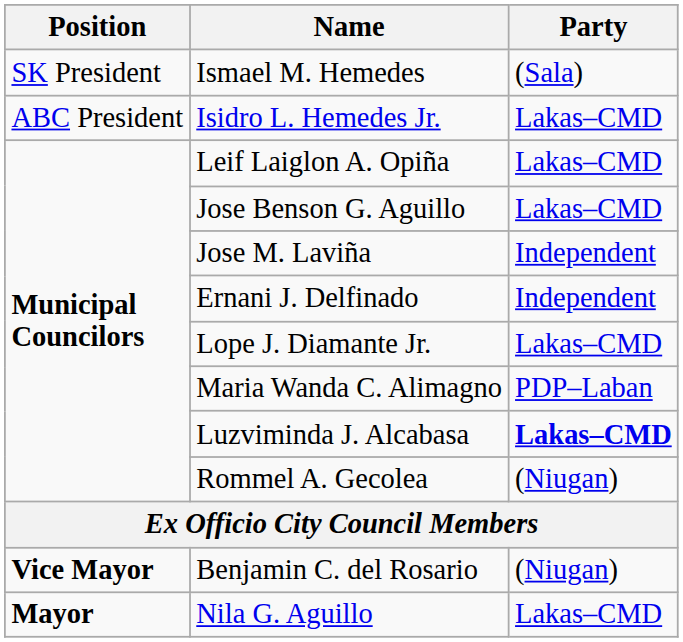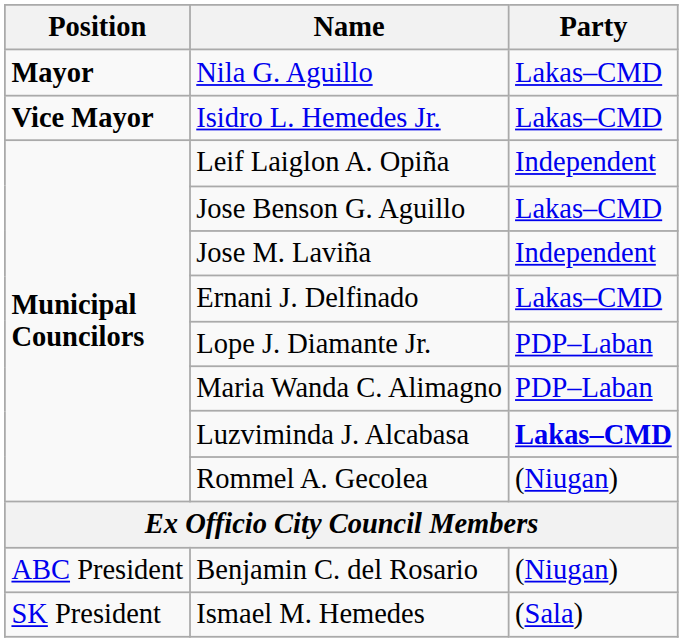rows swapped: Nila G. Aguillo <-> Ismael M. Hemedes
Isidro L. Hemedes Jr. | Position: ABC President -> Vice Mayor
Leif Laiglon A. Opiña | Party: Lakas–CMD -> Independent
Ernani J. Delfinado | Party: Independent -> Lakas–CMD
Lope J. Diamante Jr. | Party: Lakas–CMD -> PDP–Laban
Benjamin C. del Rosario | Position: Vice Mayor -> ABC President
